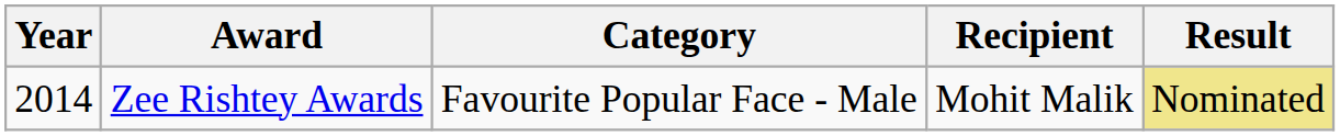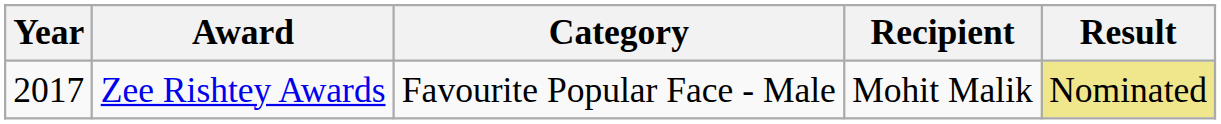Zee Rishtey Awards | Year: 2014 -> 2017
